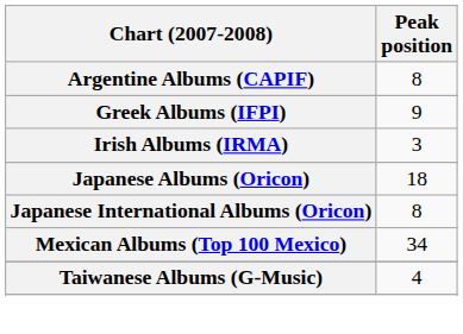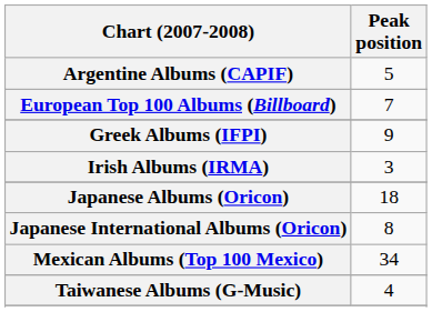Argentine Albums (CAPIF) | Peak position: 8 -> 5
+ row: European Top 100 Albums (Billboard) | 7
